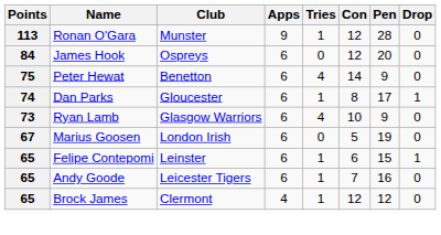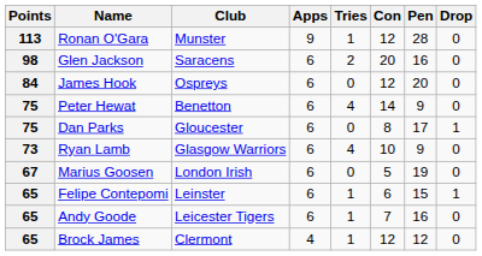+ row: 98 | Glen Jackson | Saracens | 6 | 2 | 20 | 16 | 0
Dan Parks | Points: 74 -> 75
Dan Parks | Tries: 1 -> 0
